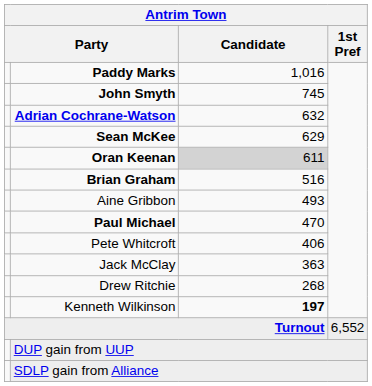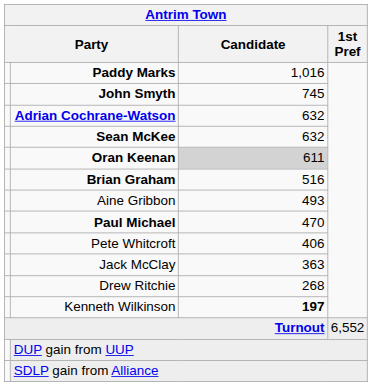Sean McKee | Candidate: 629 -> 632
